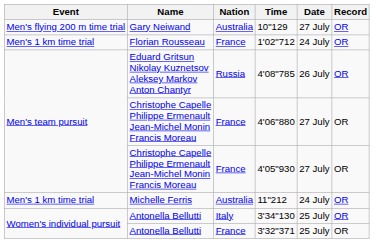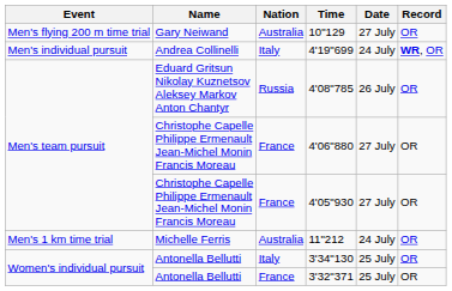- row: Men's 1 km time trial | Florian Rousseau | France | 1'02"712 | 24 July | OR
+ row: Men's individual pursuit | Andrea Collinelli | Italy | 4'19"699 | 24 July | WR, OR
